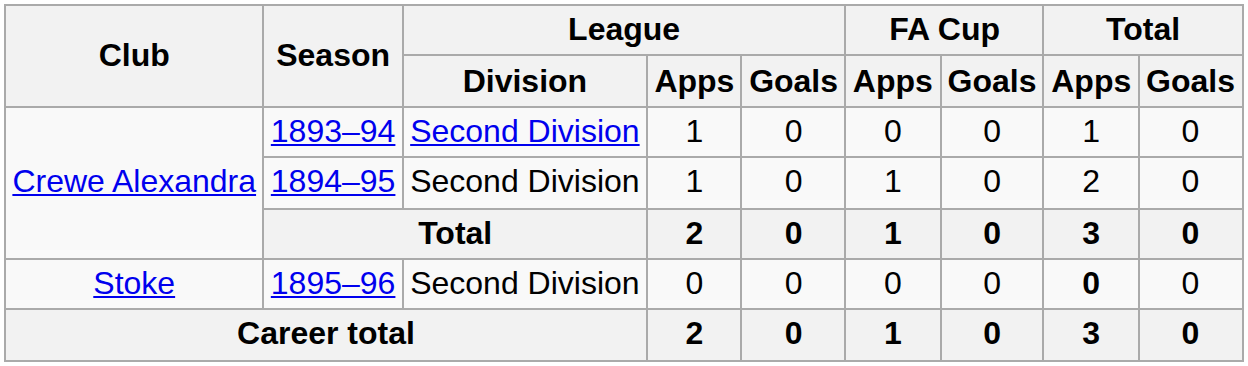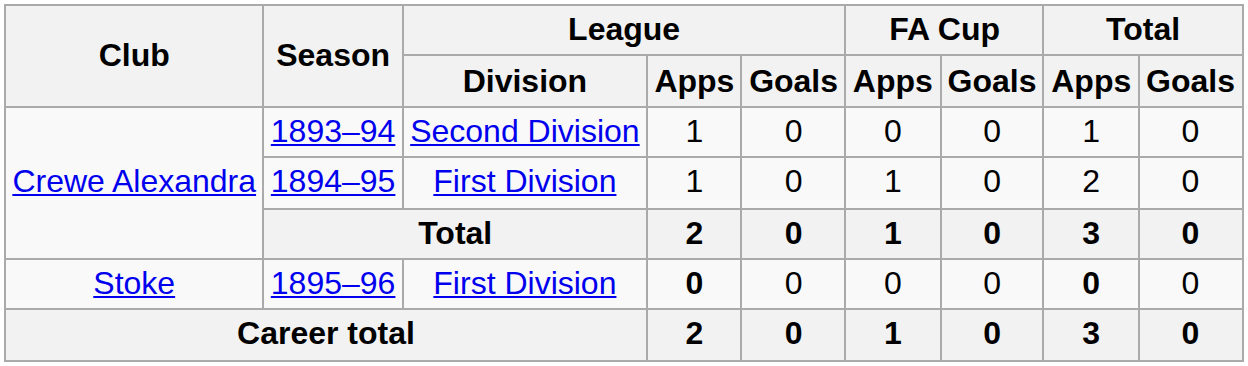1894–95 | League / Division: Second Division -> First Division
1895–96 | League / Division: Second Division -> First Division
1895–96 | League / Apps: normal -> bold
